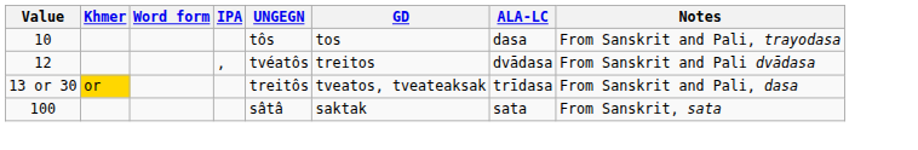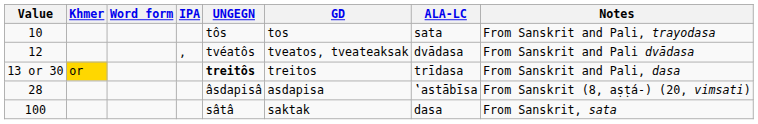10 | ALA-LC: dasa -> sata
12 | GD: treitos -> tveatos, tveateaksak
13 or 30 | UNGEGN: normal -> bold
13 or 30 | GD: tveatos, tveateaksak -> treitos
+ row: 28 | âsdapisâ | asdapisa | ‛astābīsa | From Sanskrit (8, aṣṭá-) (20, vimsati)
100 | ALA-LC: sata -> dasa
